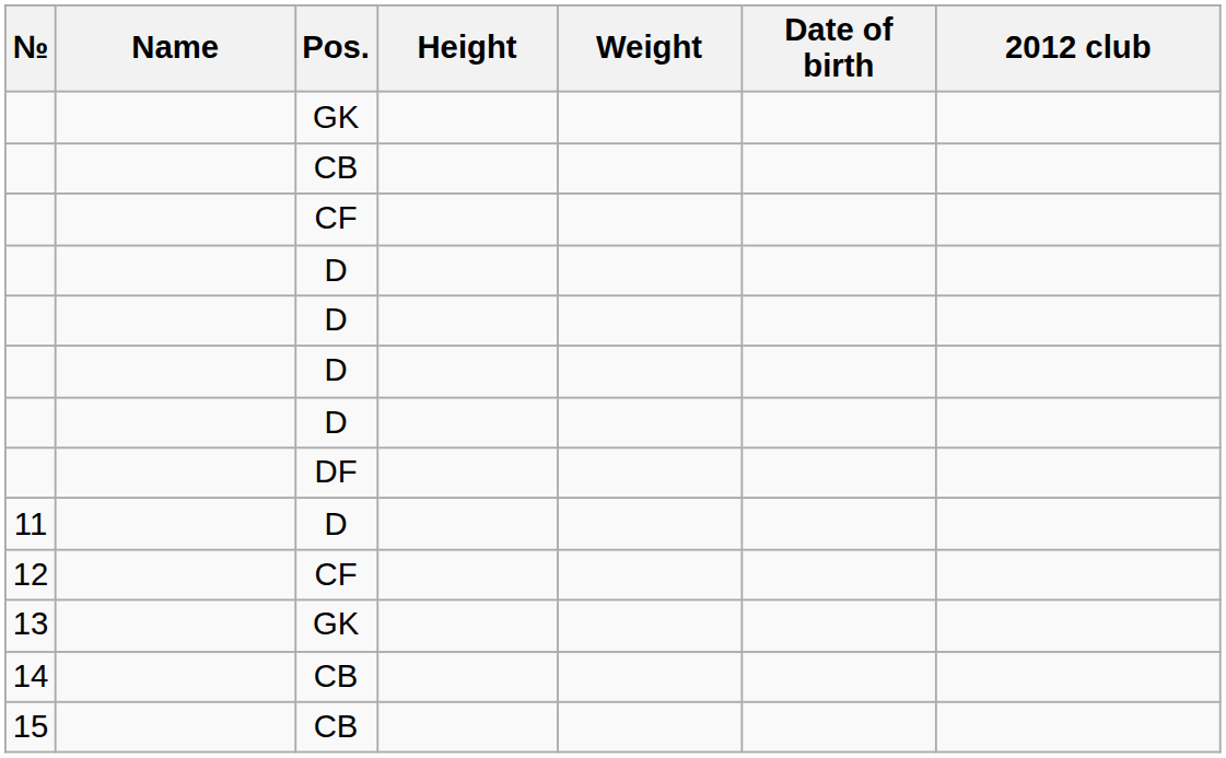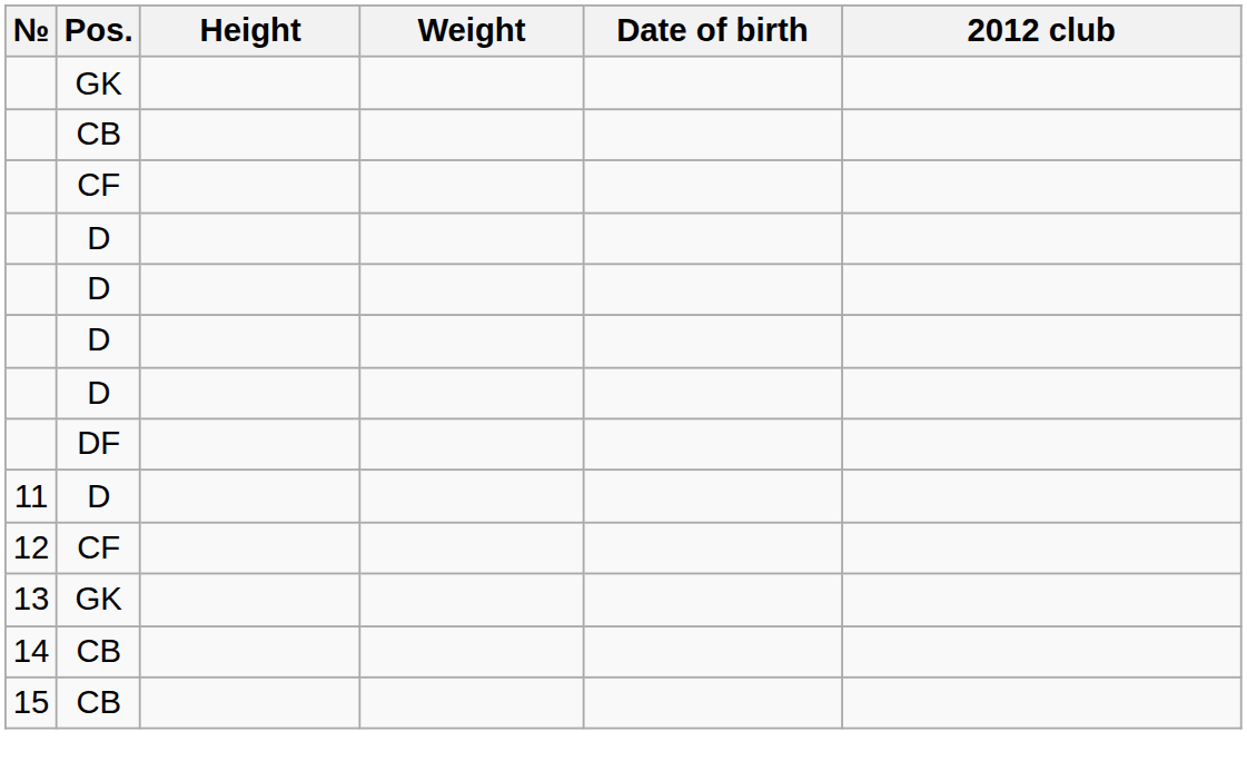- column: Name
